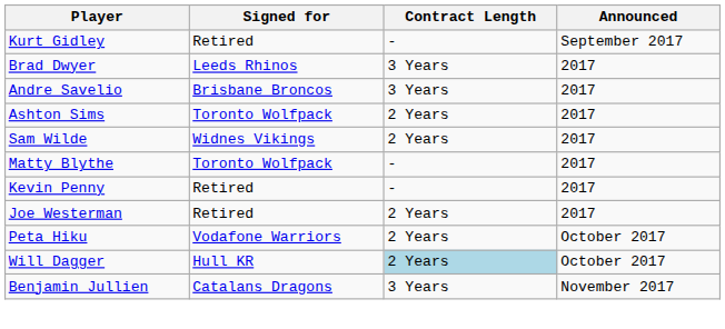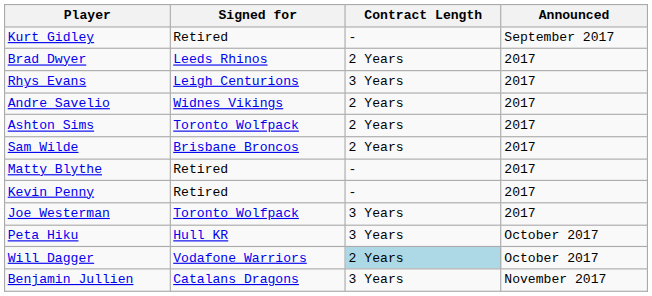Brad Dwyer | Contract Length: 3 Years -> 2 Years
+ row: Rhys Evans | Leigh Centurions | 3 Years | 2017
Andre Savelio | Signed for: Brisbane Broncos -> Widnes Vikings
Andre Savelio | Contract Length: 3 Years -> 2 Years
Sam Wilde | Signed for: Widnes Vikings -> Brisbane Broncos
Matty Blythe | Signed for: Toronto Wolfpack -> Retired
Joe Westerman | Signed for: Retired -> Toronto Wolfpack
Joe Westerman | Contract Length: 2 Years -> 3 Years
Peta Hiku | Signed for: Vodafone Warriors -> Hull KR
Peta Hiku | Contract Length: 2 Years -> 3 Years
Will Dagger | Signed for: Hull KR -> Vodafone Warriors
